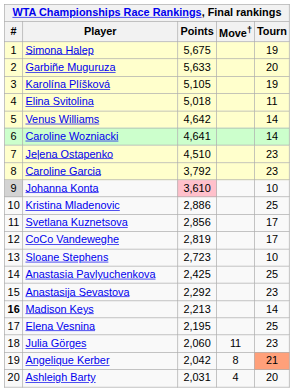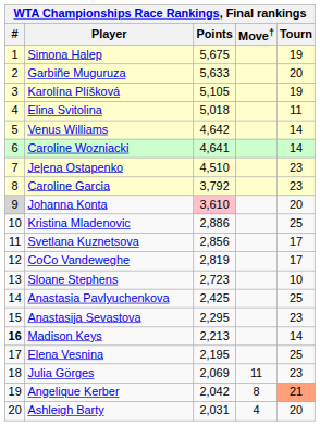Johanna Konta | Tourn: 10 -> 20
Anastasija Sevastova | Points: 2,292 -> 2,295
Julia Görges | Points: 2,060 -> 2,069
